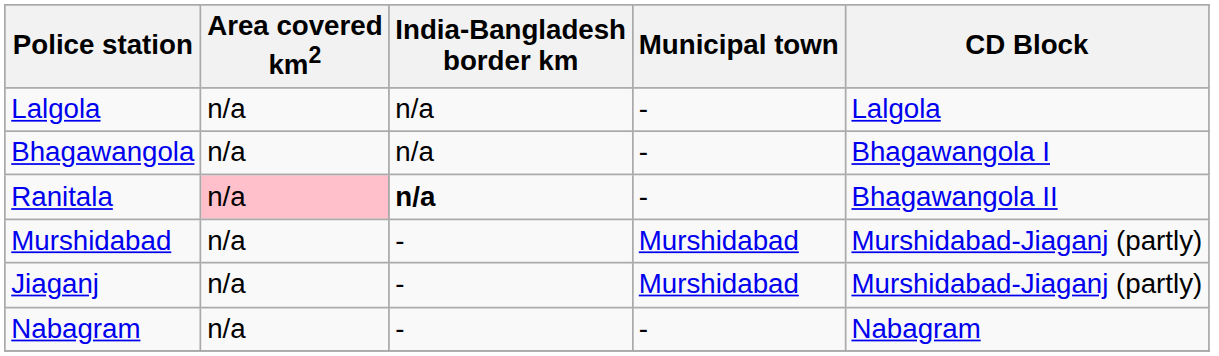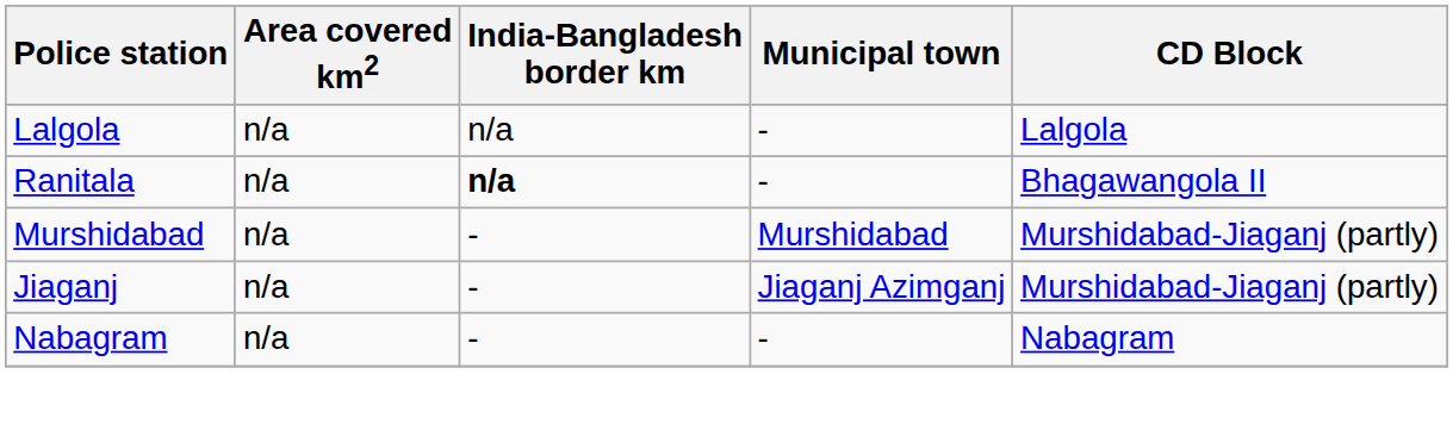- row: Bhagawangola | n/a | n/a | - | Bhagawangola I
Ranitala | Area covered km2: pink background -> no background
Jiaganj | Municipal town: Murshidabad -> Jiaganj Azimganj
